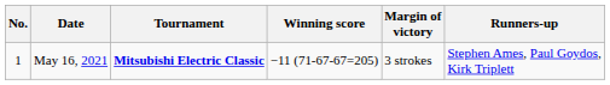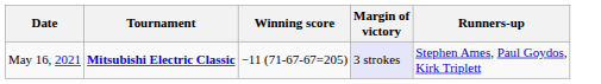- column: No. | 1
May 16, 2021 | Margin of victory: no background -> lavender background
